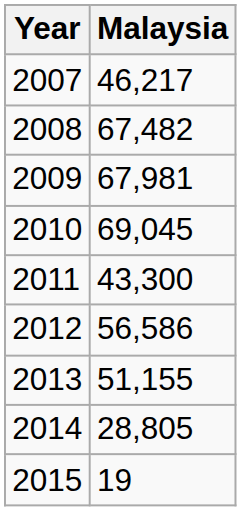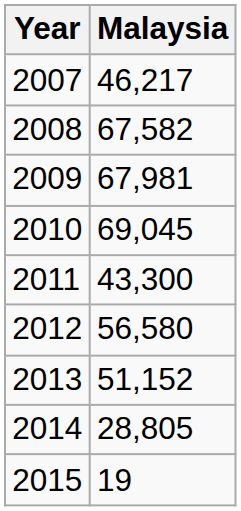2008 | Malaysia: 67,482 -> 67,582
2012 | Malaysia: 56,586 -> 56,580
2013 | Malaysia: 51,155 -> 51,152
